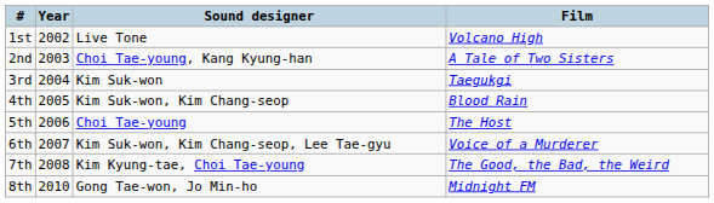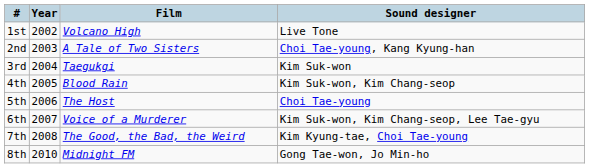columns swapped: Sound designer <-> Film
